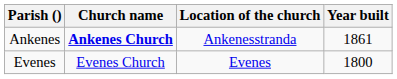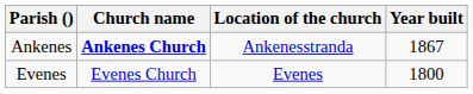Ankenes | Year built: 1861 -> 1867
